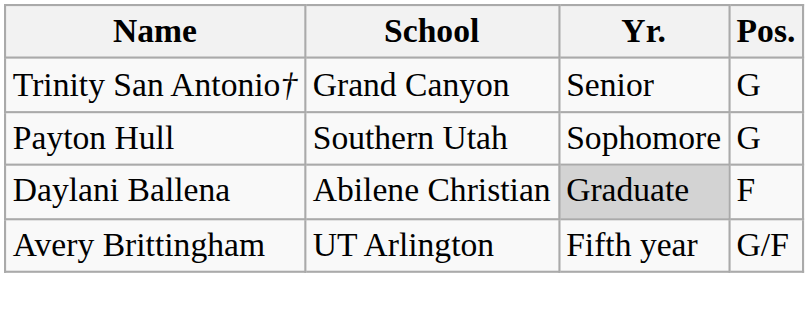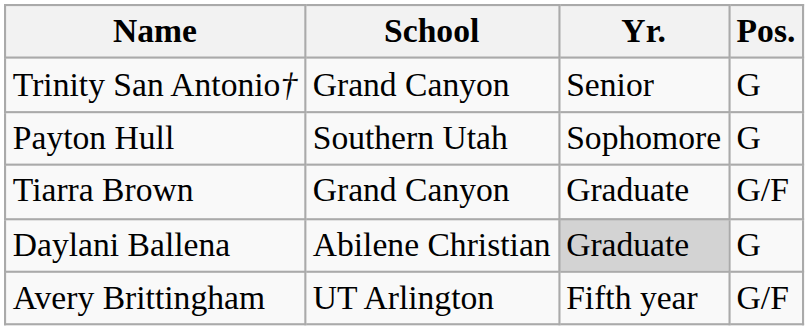+ row: Tiarra Brown | Grand Canyon | Graduate | G/F
Daylani Ballena | Pos.: F -> G
